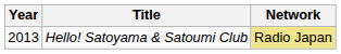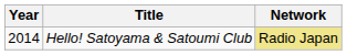Hello! Satoyama & Satoumi Club | Year: 2013 -> 2014
